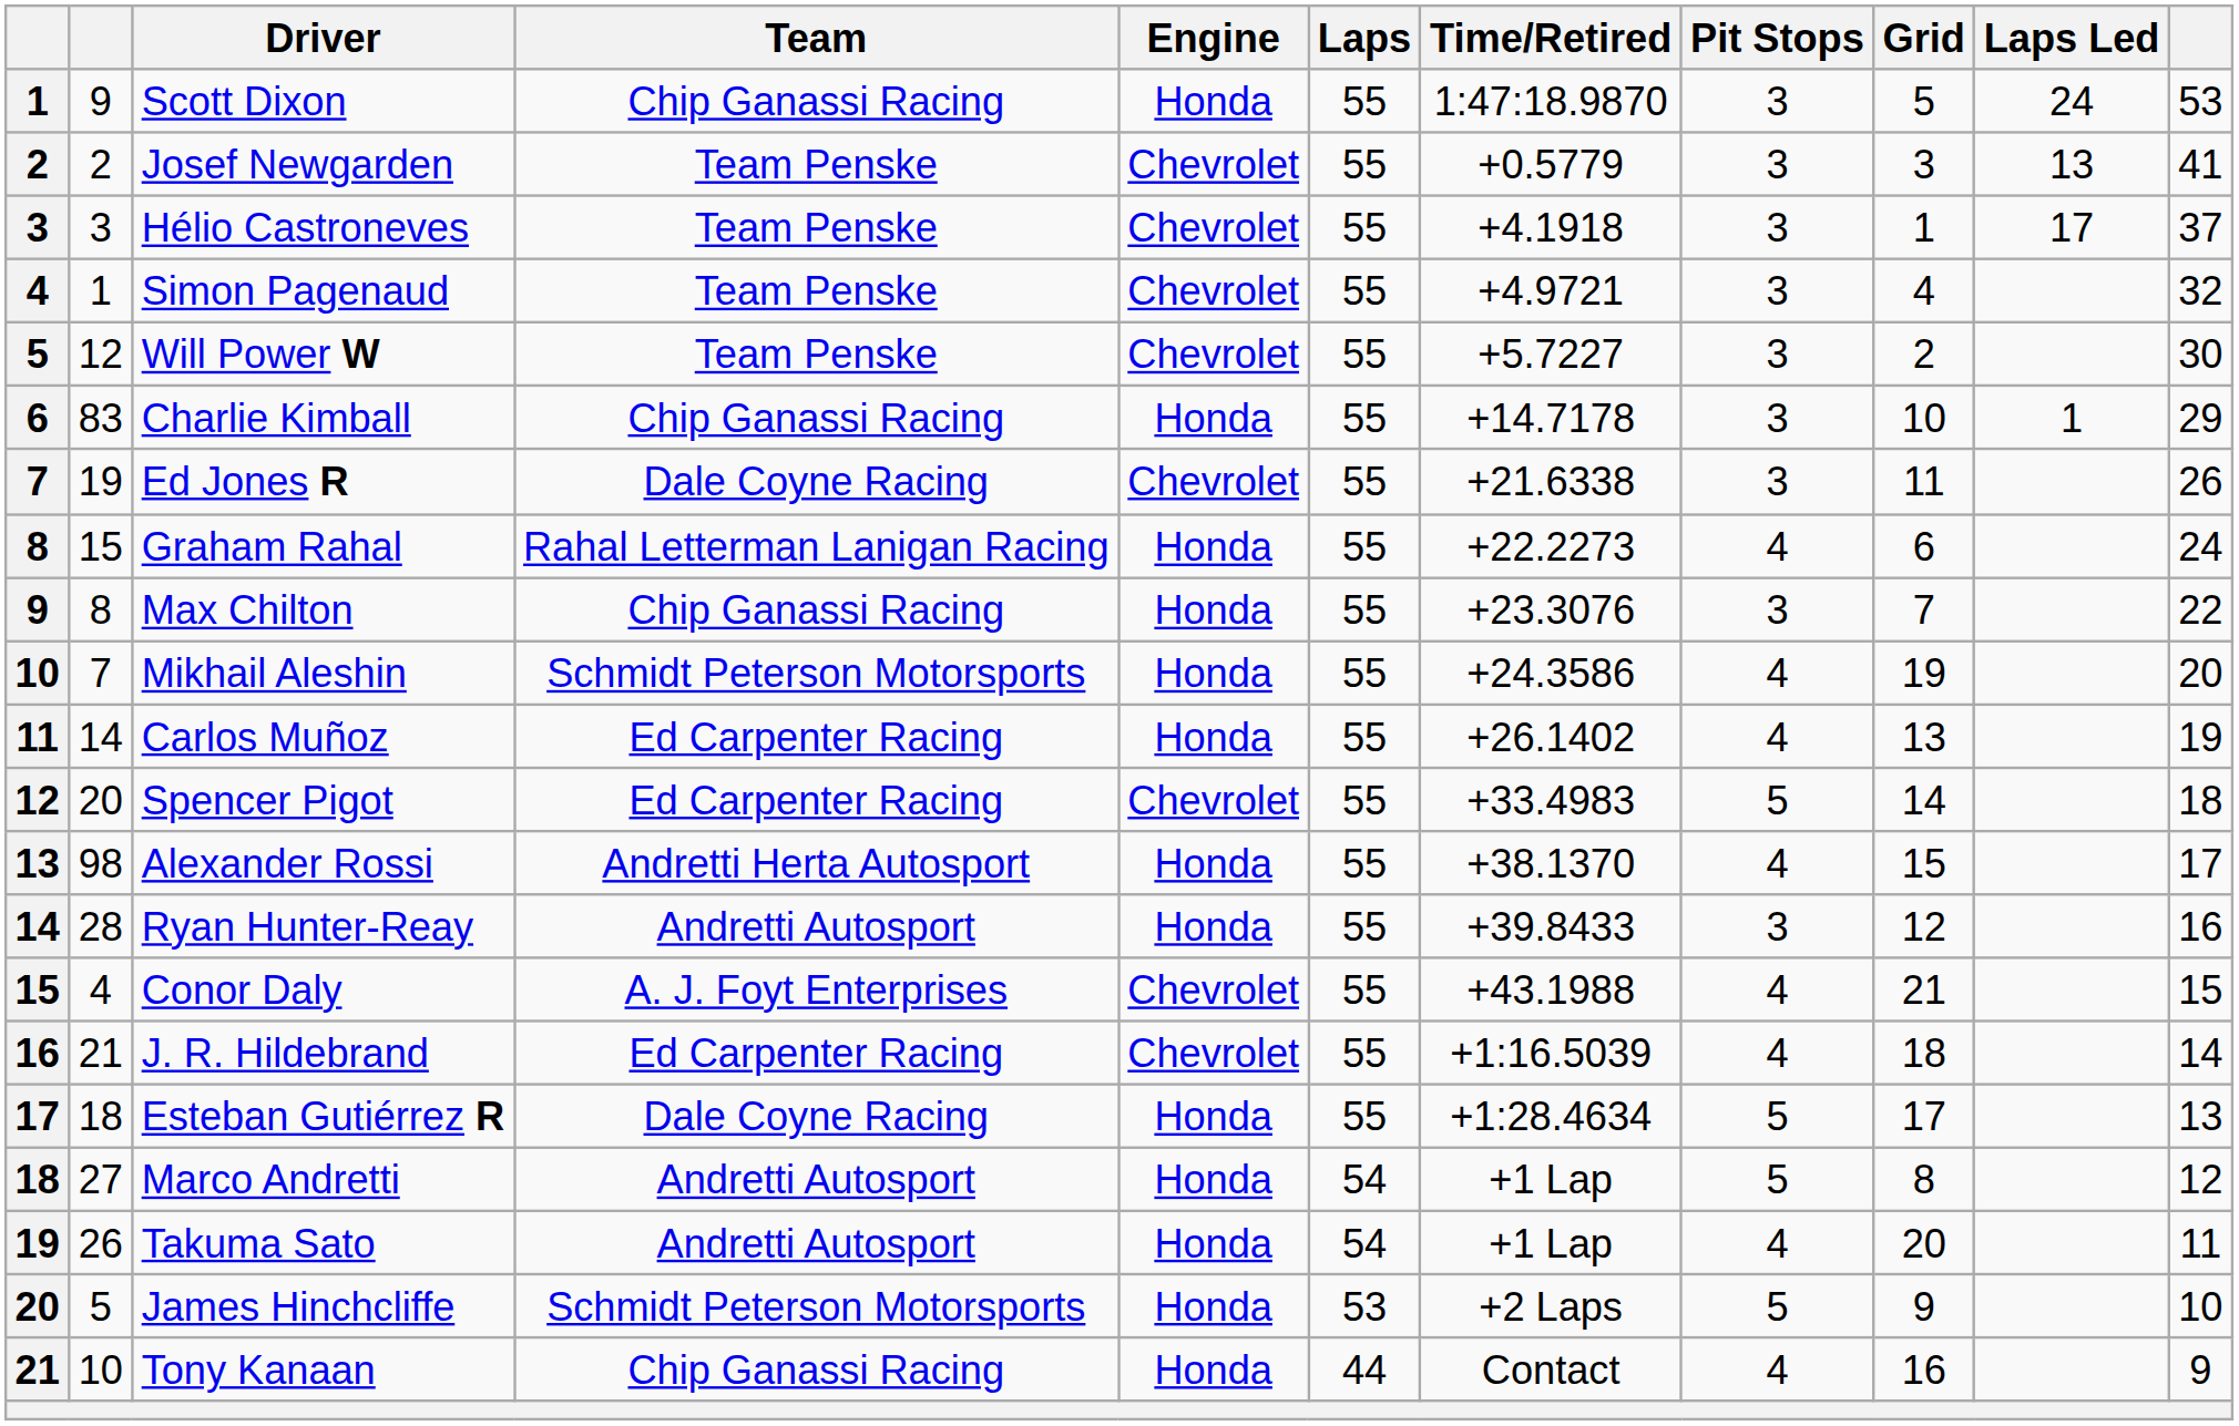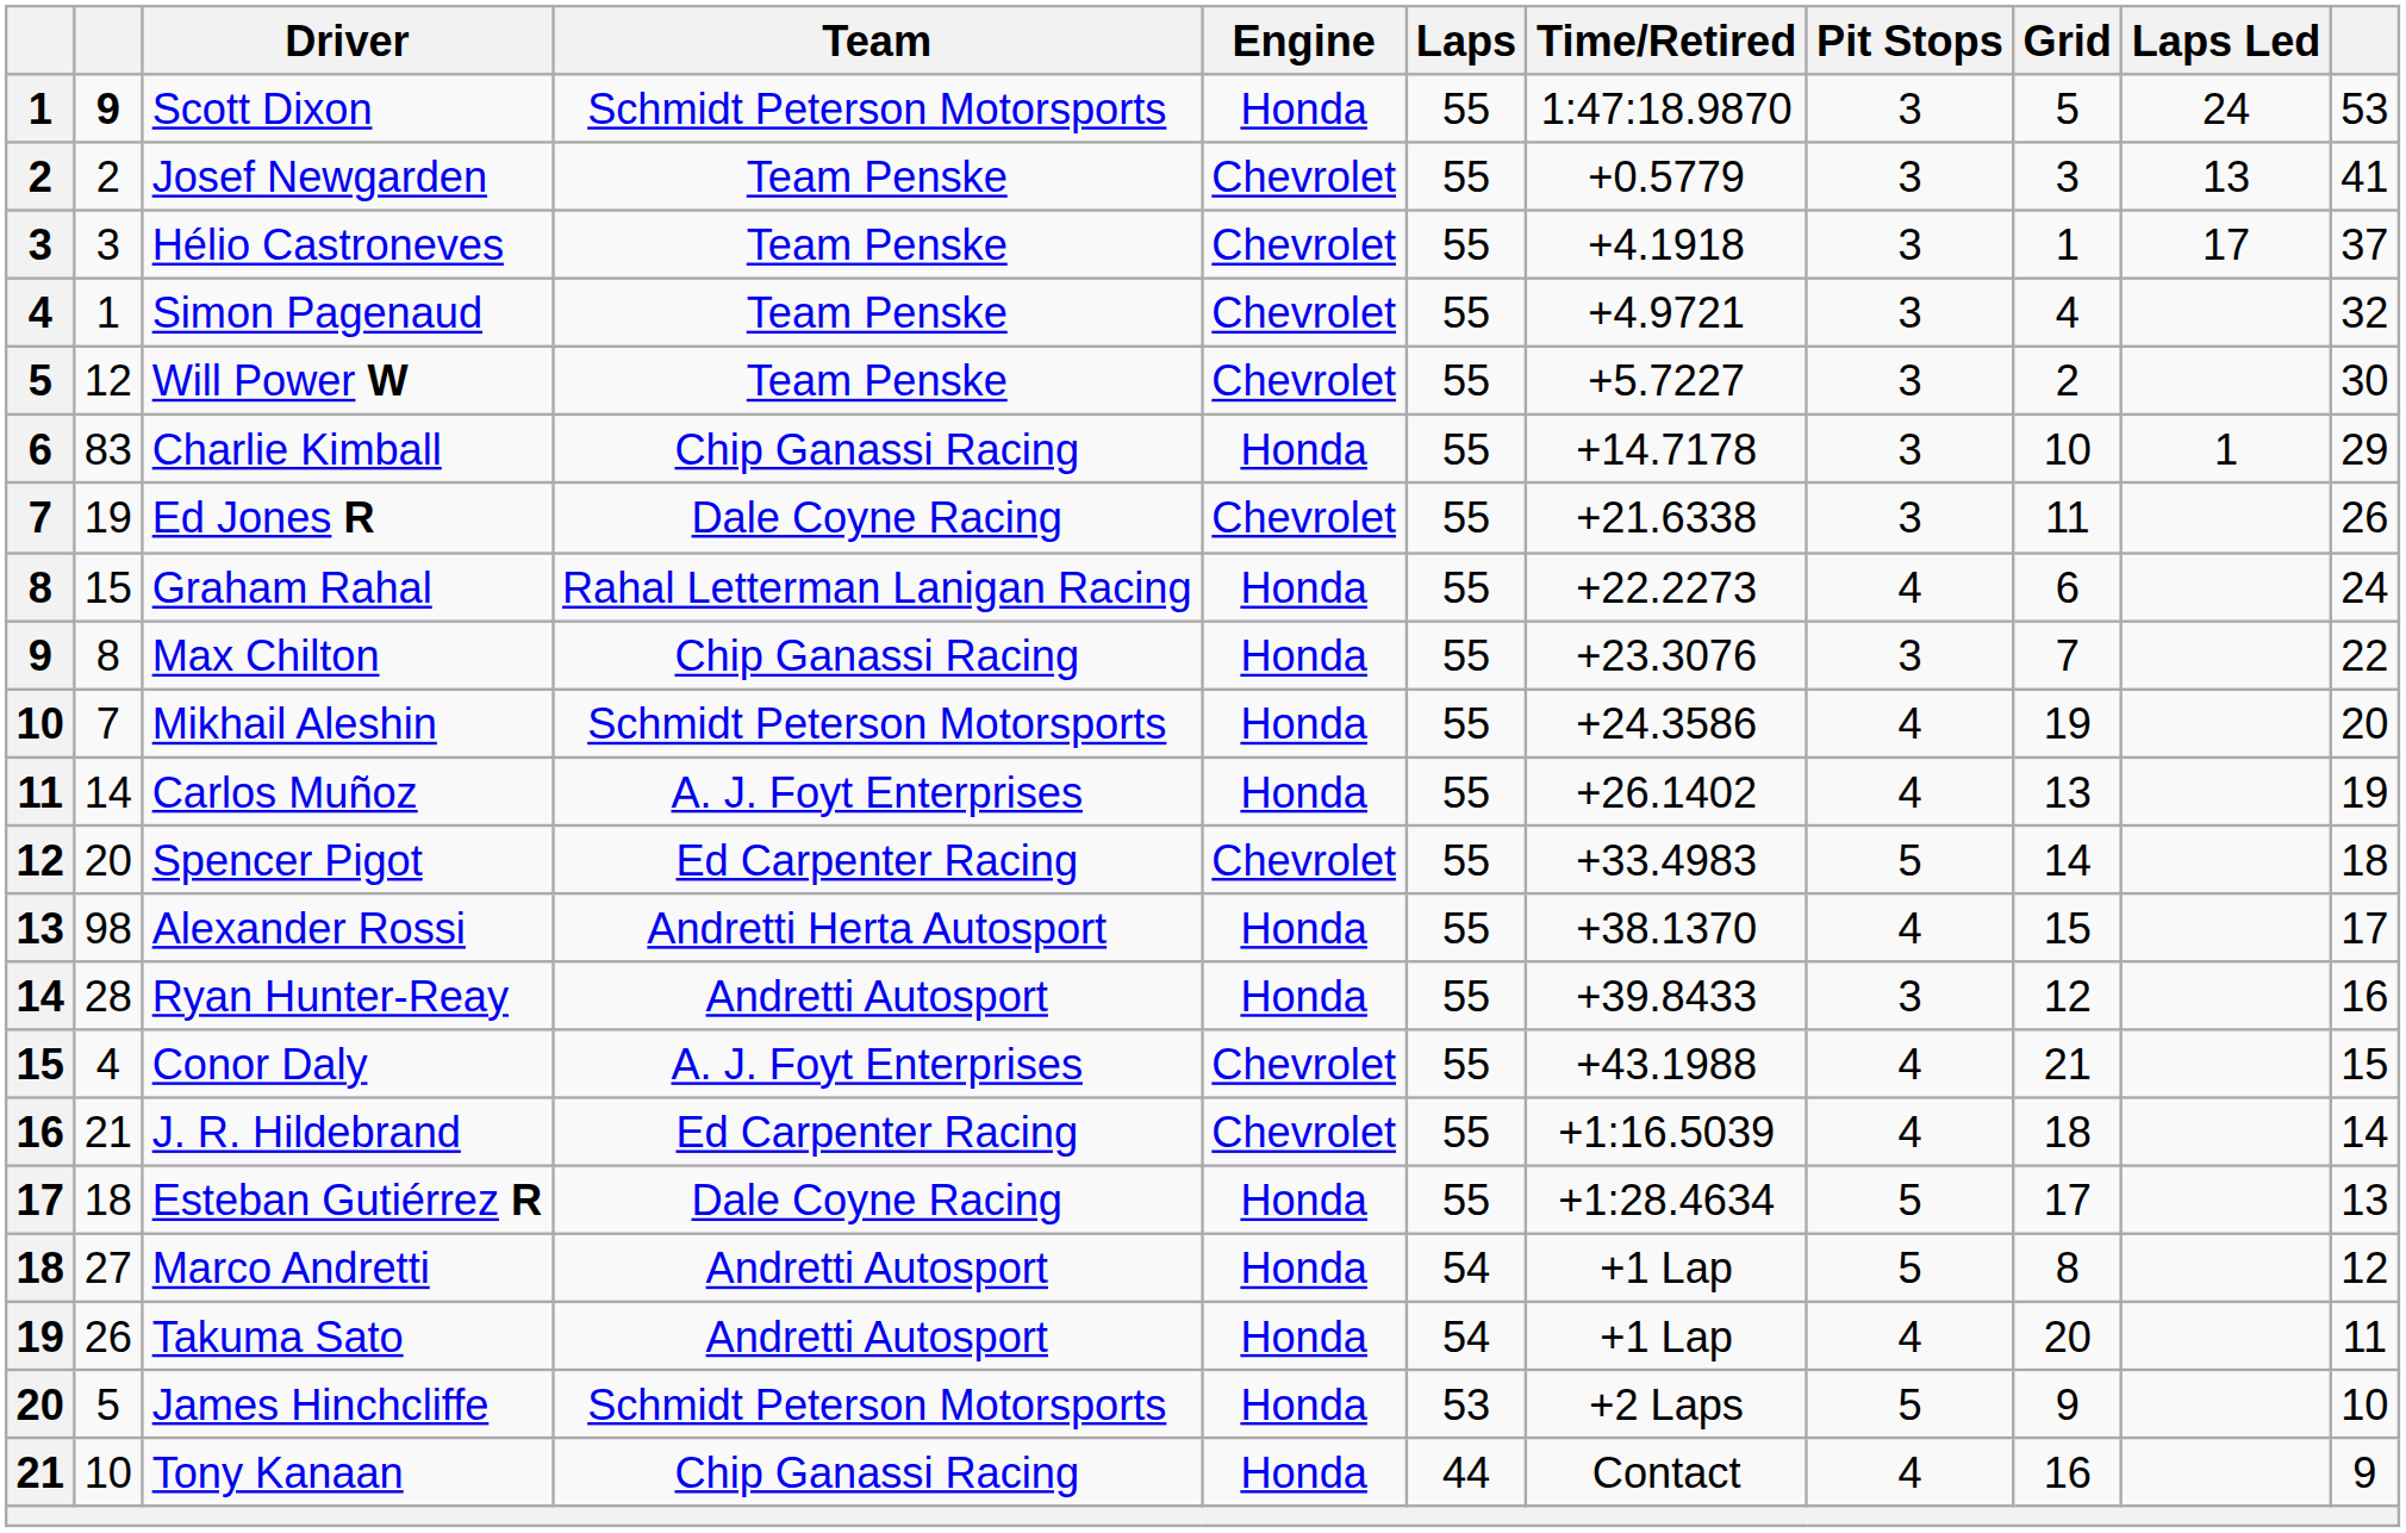Scott Dixon | column 2: normal -> bold
Scott Dixon | Team: Chip Ganassi Racing -> Schmidt Peterson Motorsports
Carlos Muñoz | Team: Ed Carpenter Racing -> A. J. Foyt Enterprises
